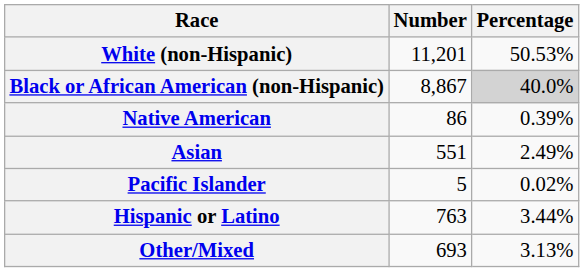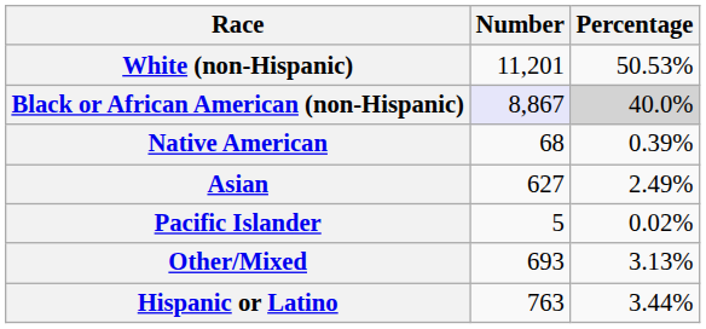Black or African American (non-Hispanic) | Number: no background -> lavender background
Native American | Number: 86 -> 68
Asian | Number: 551 -> 627
rows swapped: Other/Mixed <-> Hispanic or Latino
